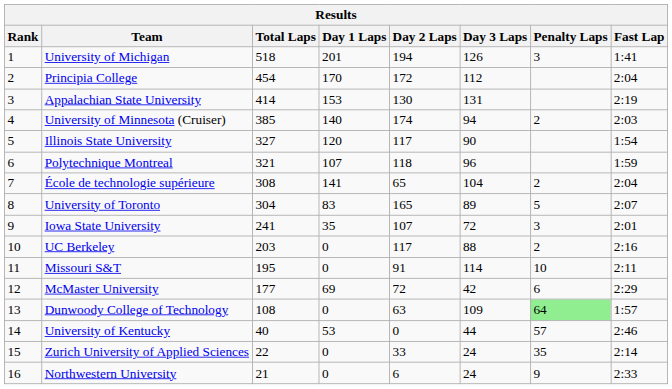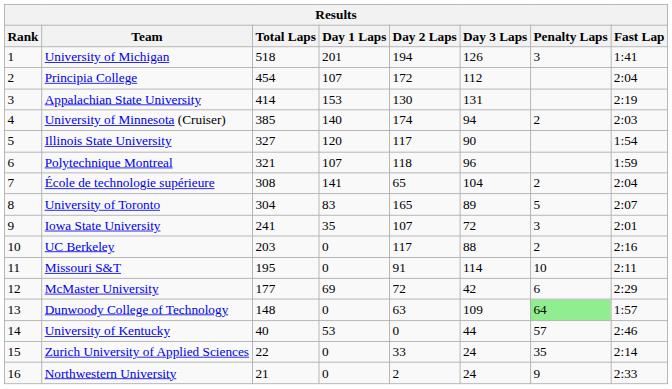Principia College | Day 1 Laps: 170 -> 107
Dunwoody College of Technology | Total Laps: 108 -> 148
Northwestern University | Day 2 Laps: 6 -> 2
